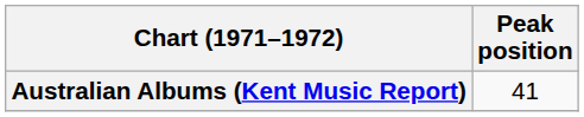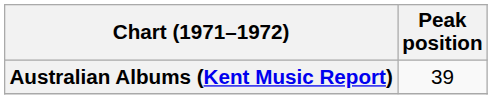Australian Albums (Kent Music Report) | Peak position: 41 -> 39
